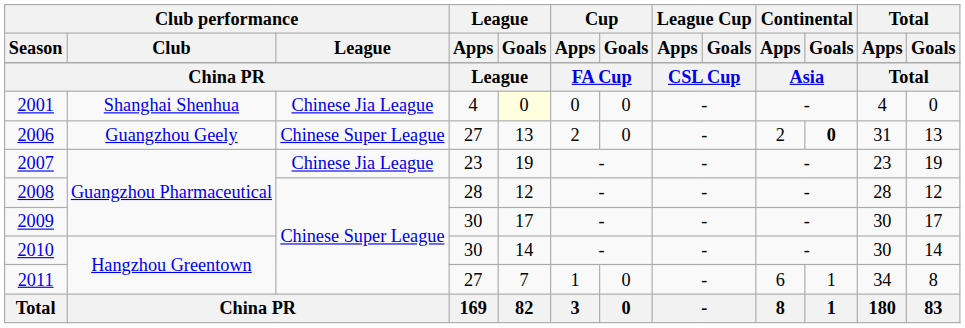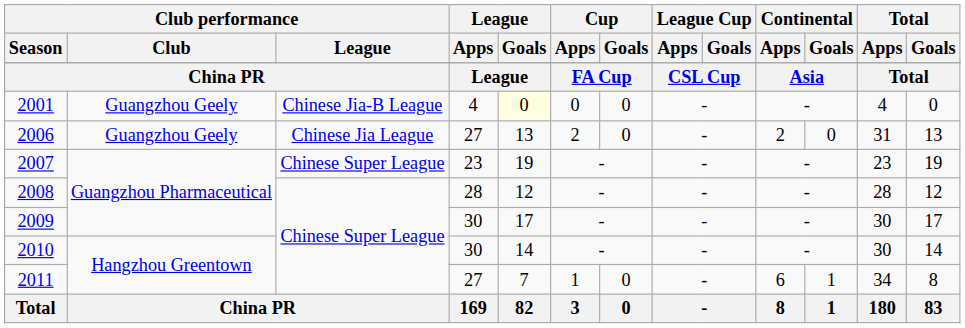2001 | Club performance / Club: Shanghai Shenhua -> Guangzhou Geely
2001 | Club performance / League: Chinese Jia League -> Chinese Jia-B League
2006 | Club performance / League: Chinese Super League -> Chinese Jia League
2006 | Continental / Goals: bold -> normal
2007 | Club performance / League: Chinese Jia League -> Chinese Super League
